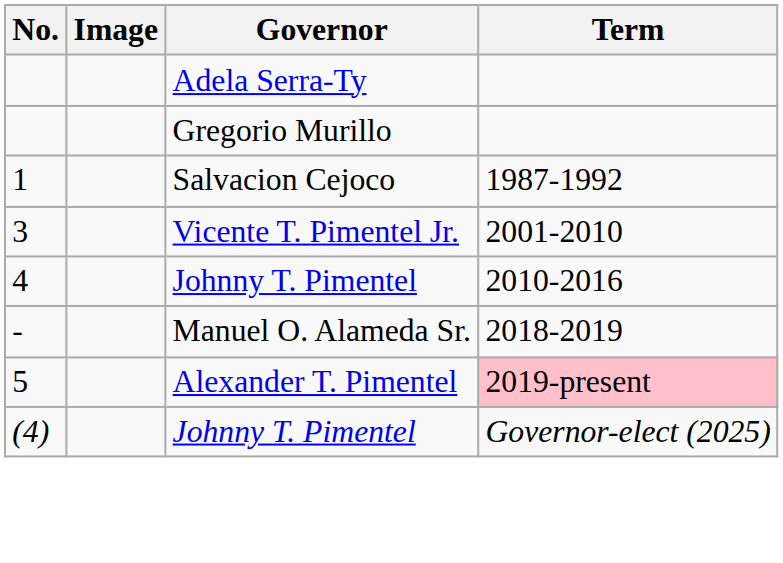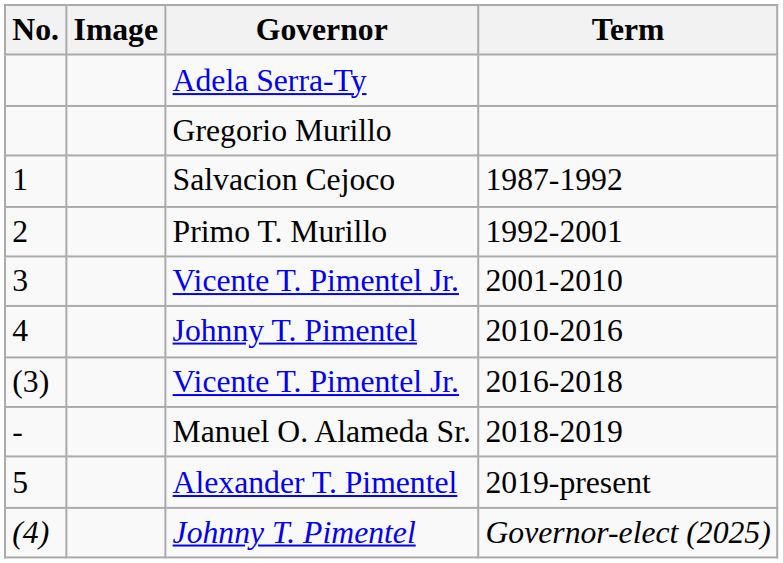+ row: 2 | Primo T. Murillo | 1992-2001
+ row: (3) | Vicente T. Pimentel Jr. | 2016-2018
5 | Term: pink background -> no background
